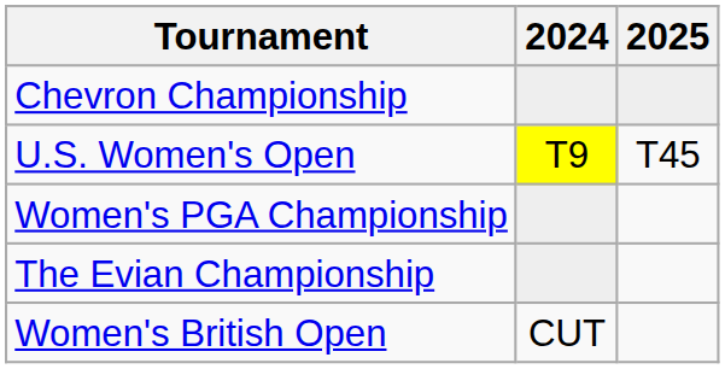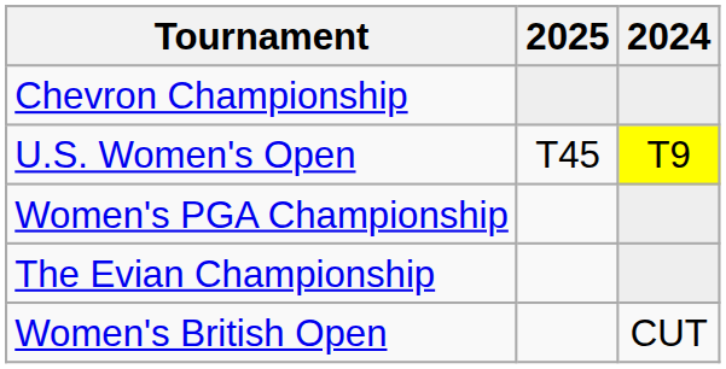columns swapped: 2024 <-> 2025
